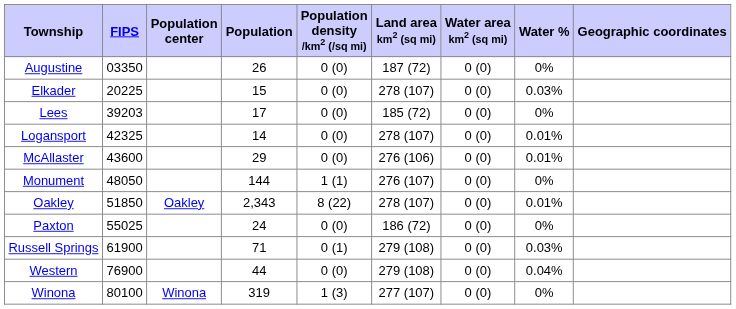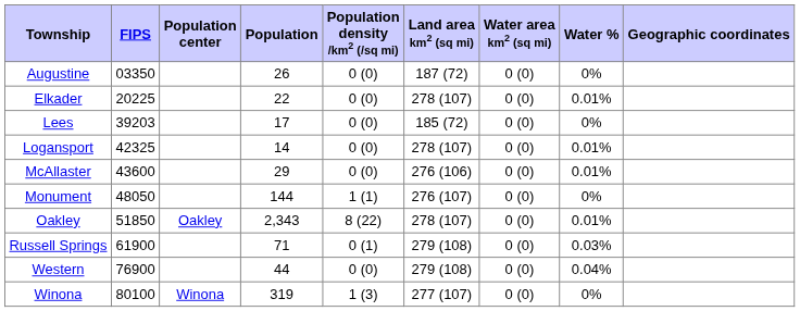Elkader | Population: 15 -> 22
Elkader | Water %: 0.03% -> 0.01%
- row: Paxton | 55025 | 24 | 0 (0) | 186 (72) | 0 (0) | 0%
